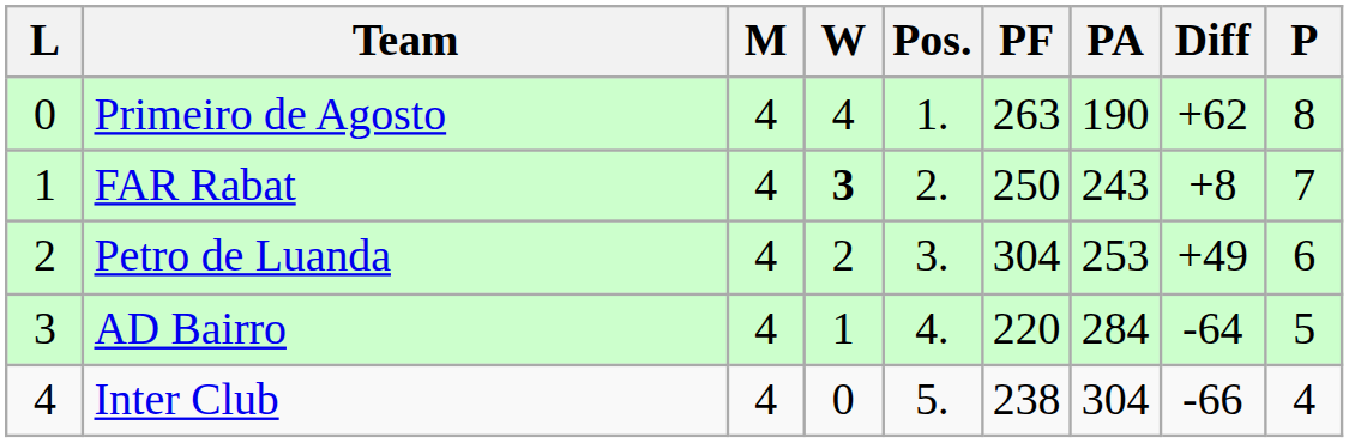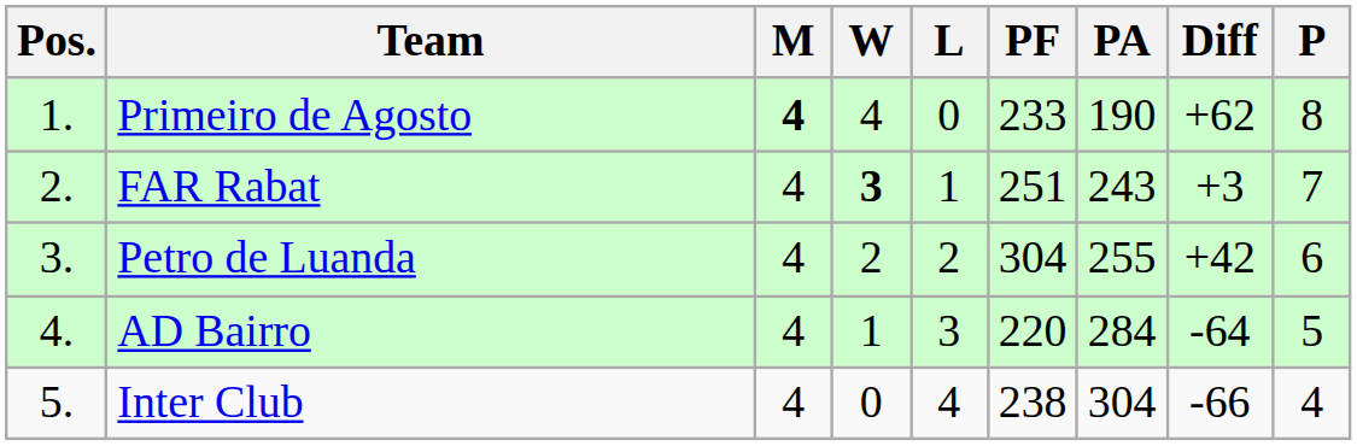columns swapped: Pos. <-> L
Primeiro de Agosto | M: normal -> bold
Primeiro de Agosto | PF: 263 -> 233
FAR Rabat | PF: 250 -> 251
FAR Rabat | Diff: +8 -> +3
Petro de Luanda | PA: 253 -> 255
Petro de Luanda | Diff: +49 -> +42
